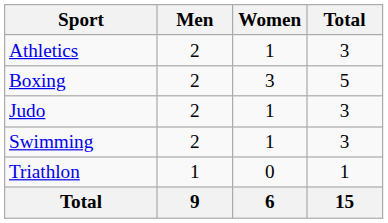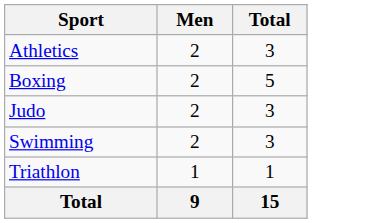- column: Women | 1 | 3 | 1 | 1 | 0 | 6
